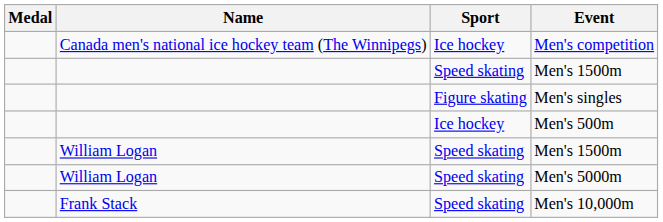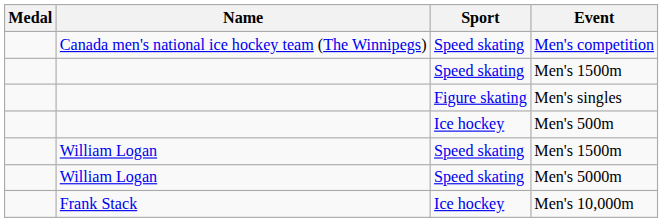Men's competition | Sport: Ice hockey -> Speed skating
Men's 10,000m | Sport: Speed skating -> Ice hockey
